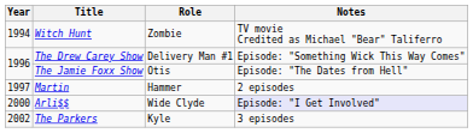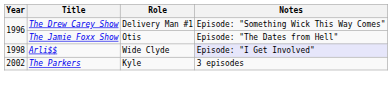- row: 1994 | Witch Hunt | Zombie | TV movie Credited as Michael "Bear" Taliferro
- row: 1997 | Martin | Hammer | 2 episodes
Arli$$ | Year: 2000 -> 1998
